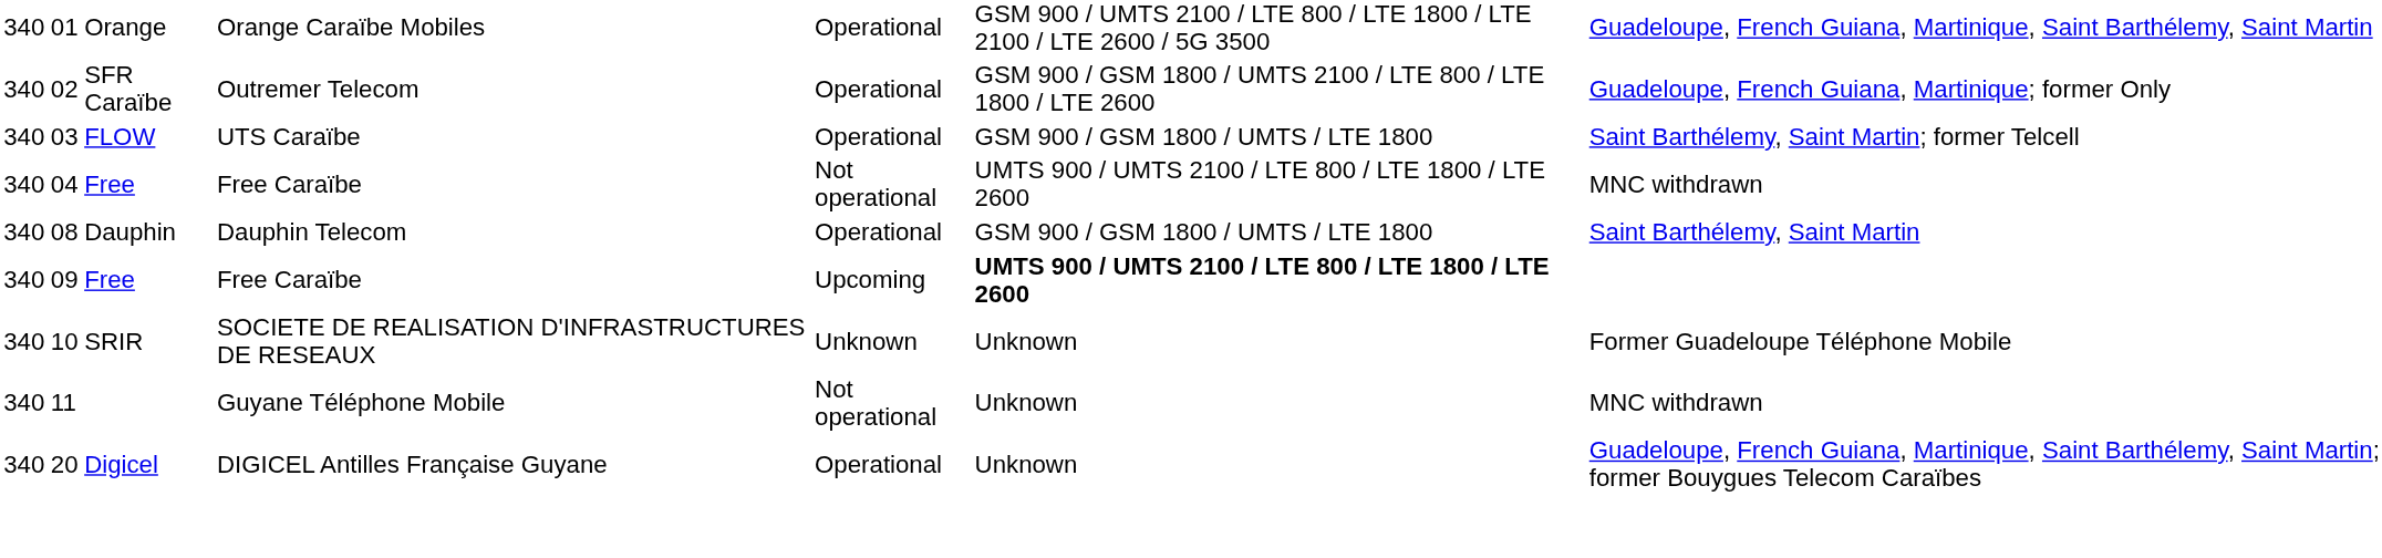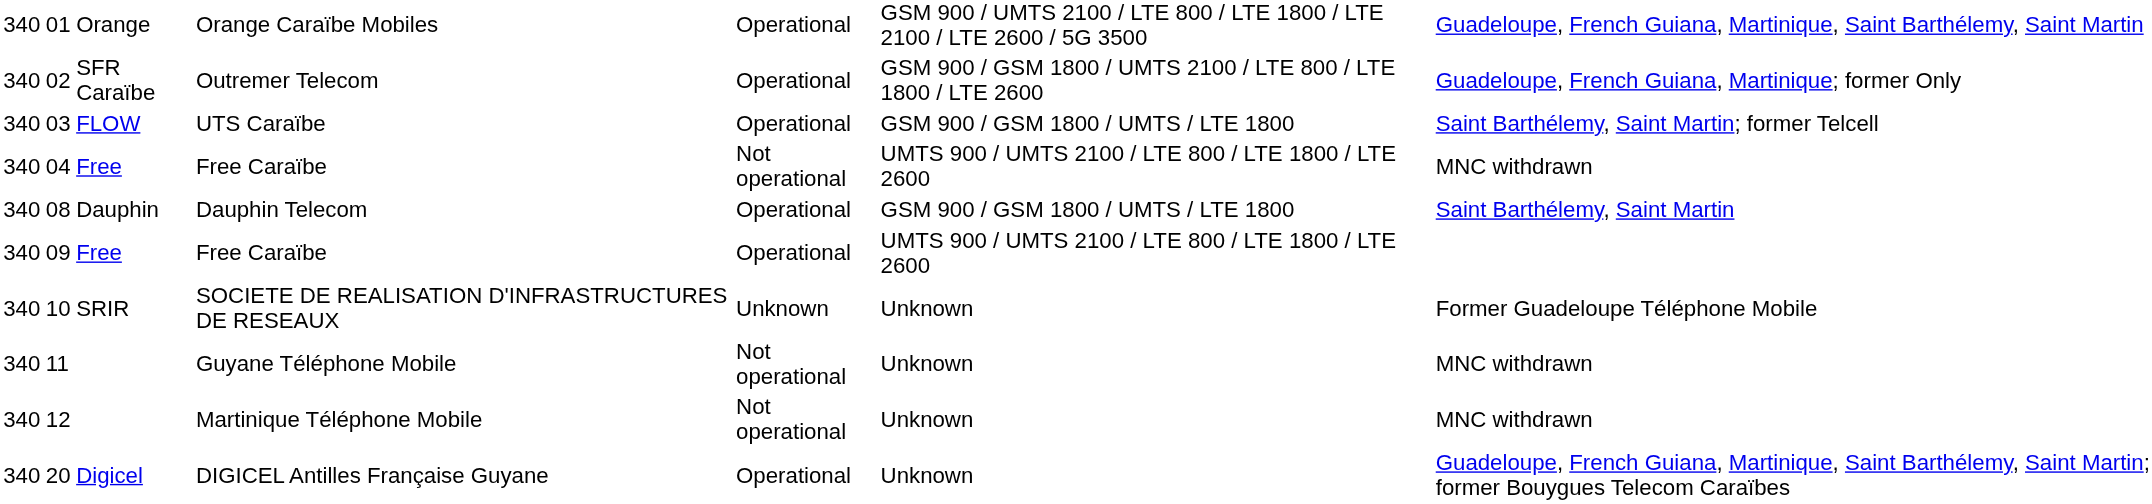09 | column 5: Upcoming -> Operational
09 | column 6: bold -> normal
+ row: 340 | 12 | Martinique Téléphone Mobile | Not operational | Unknown | MNC withdrawn
